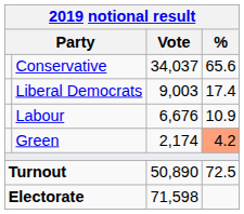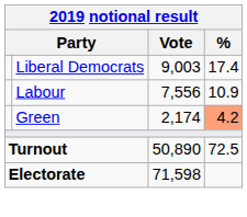- row: Conservative | 34,037 | 65.6
Labour | Vote: 6,676 -> 7,556
